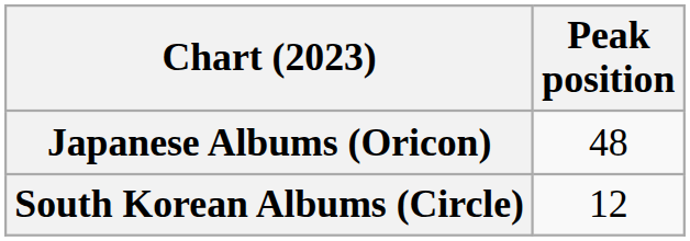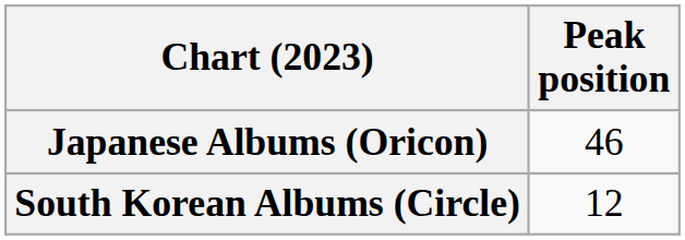Japanese Albums (Oricon) | Peak position: 48 -> 46
